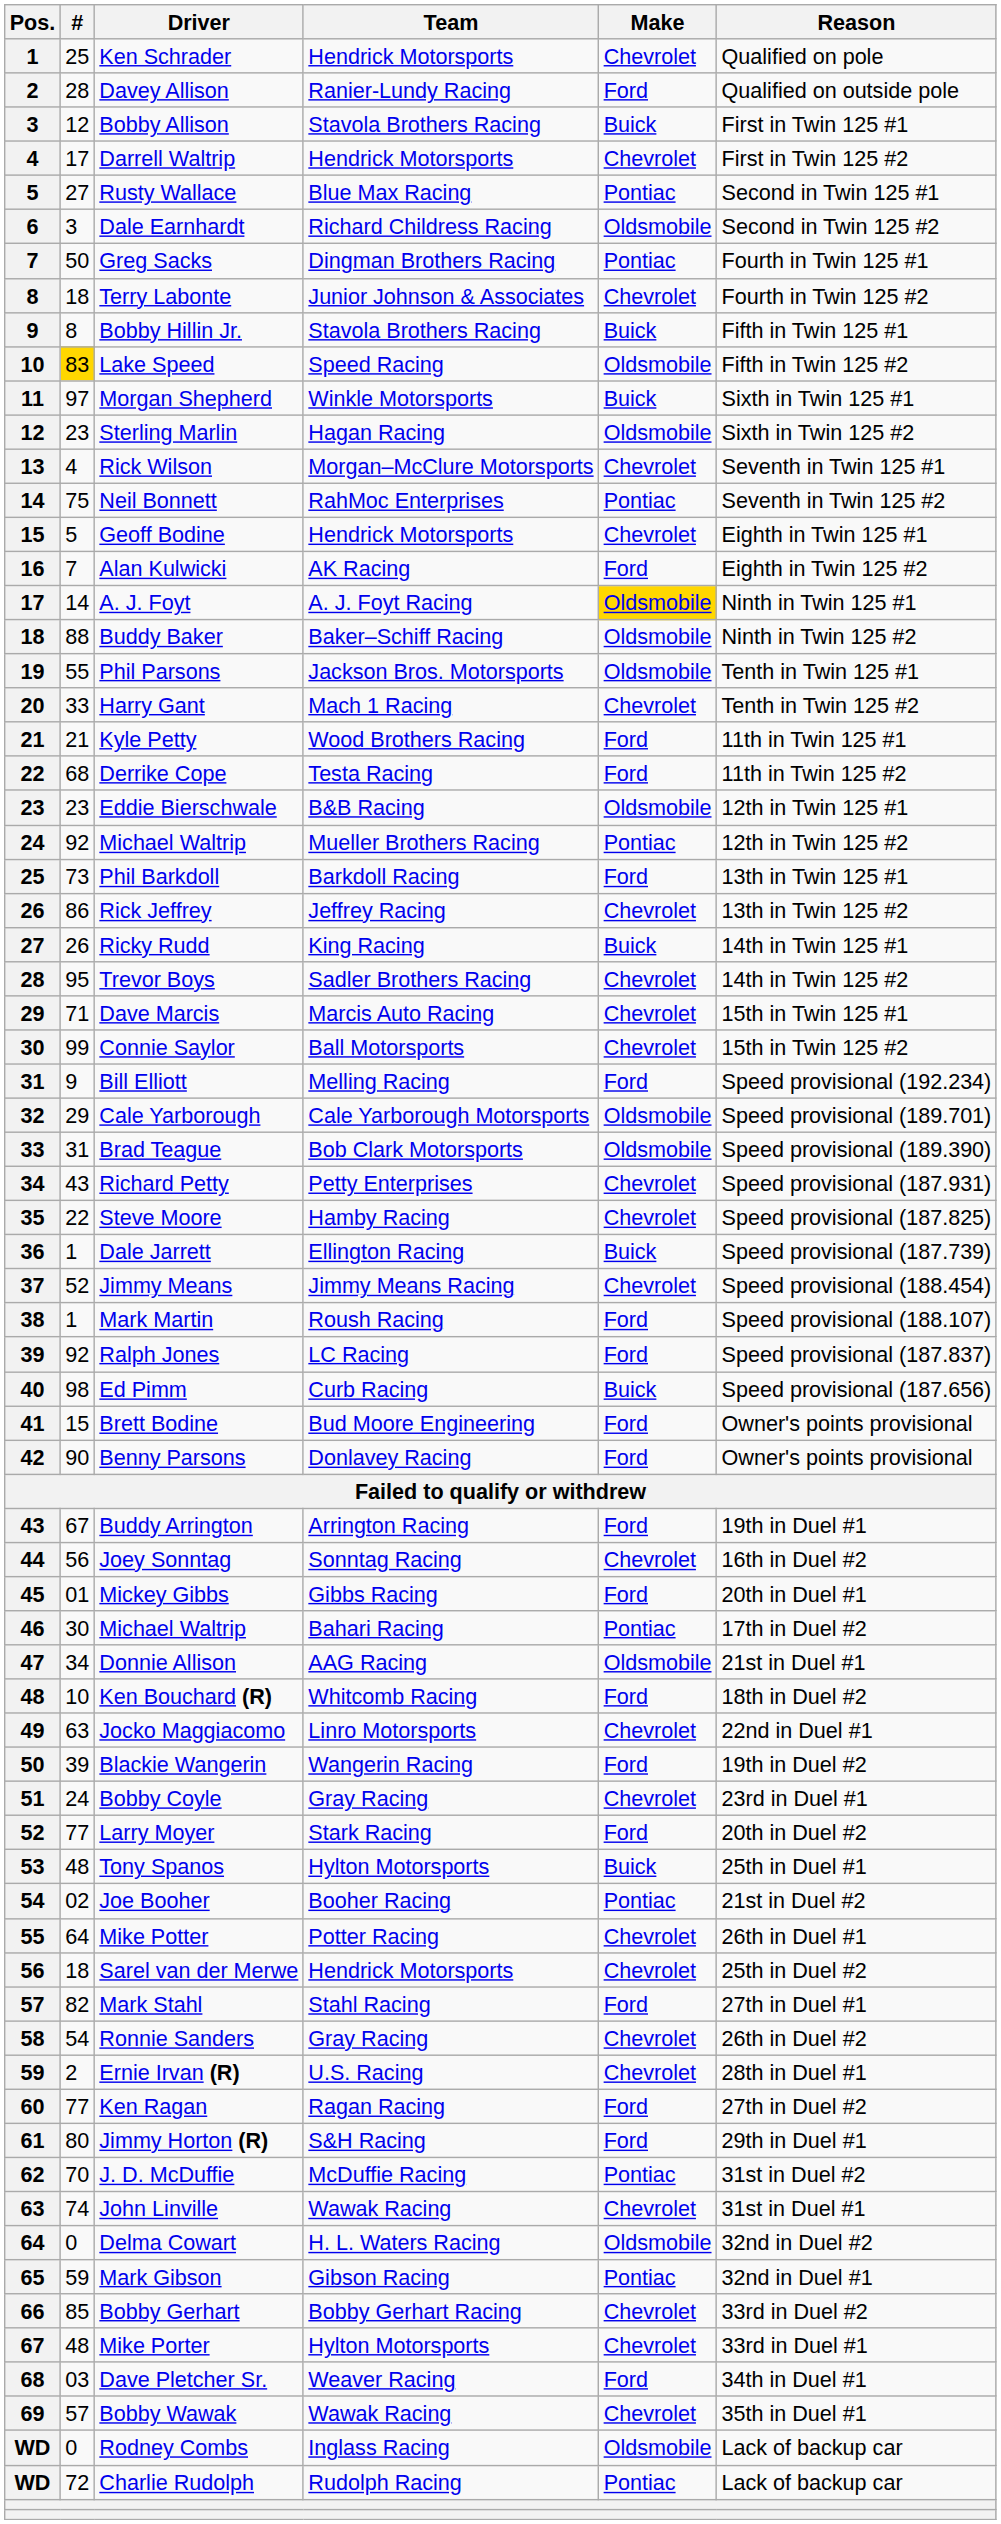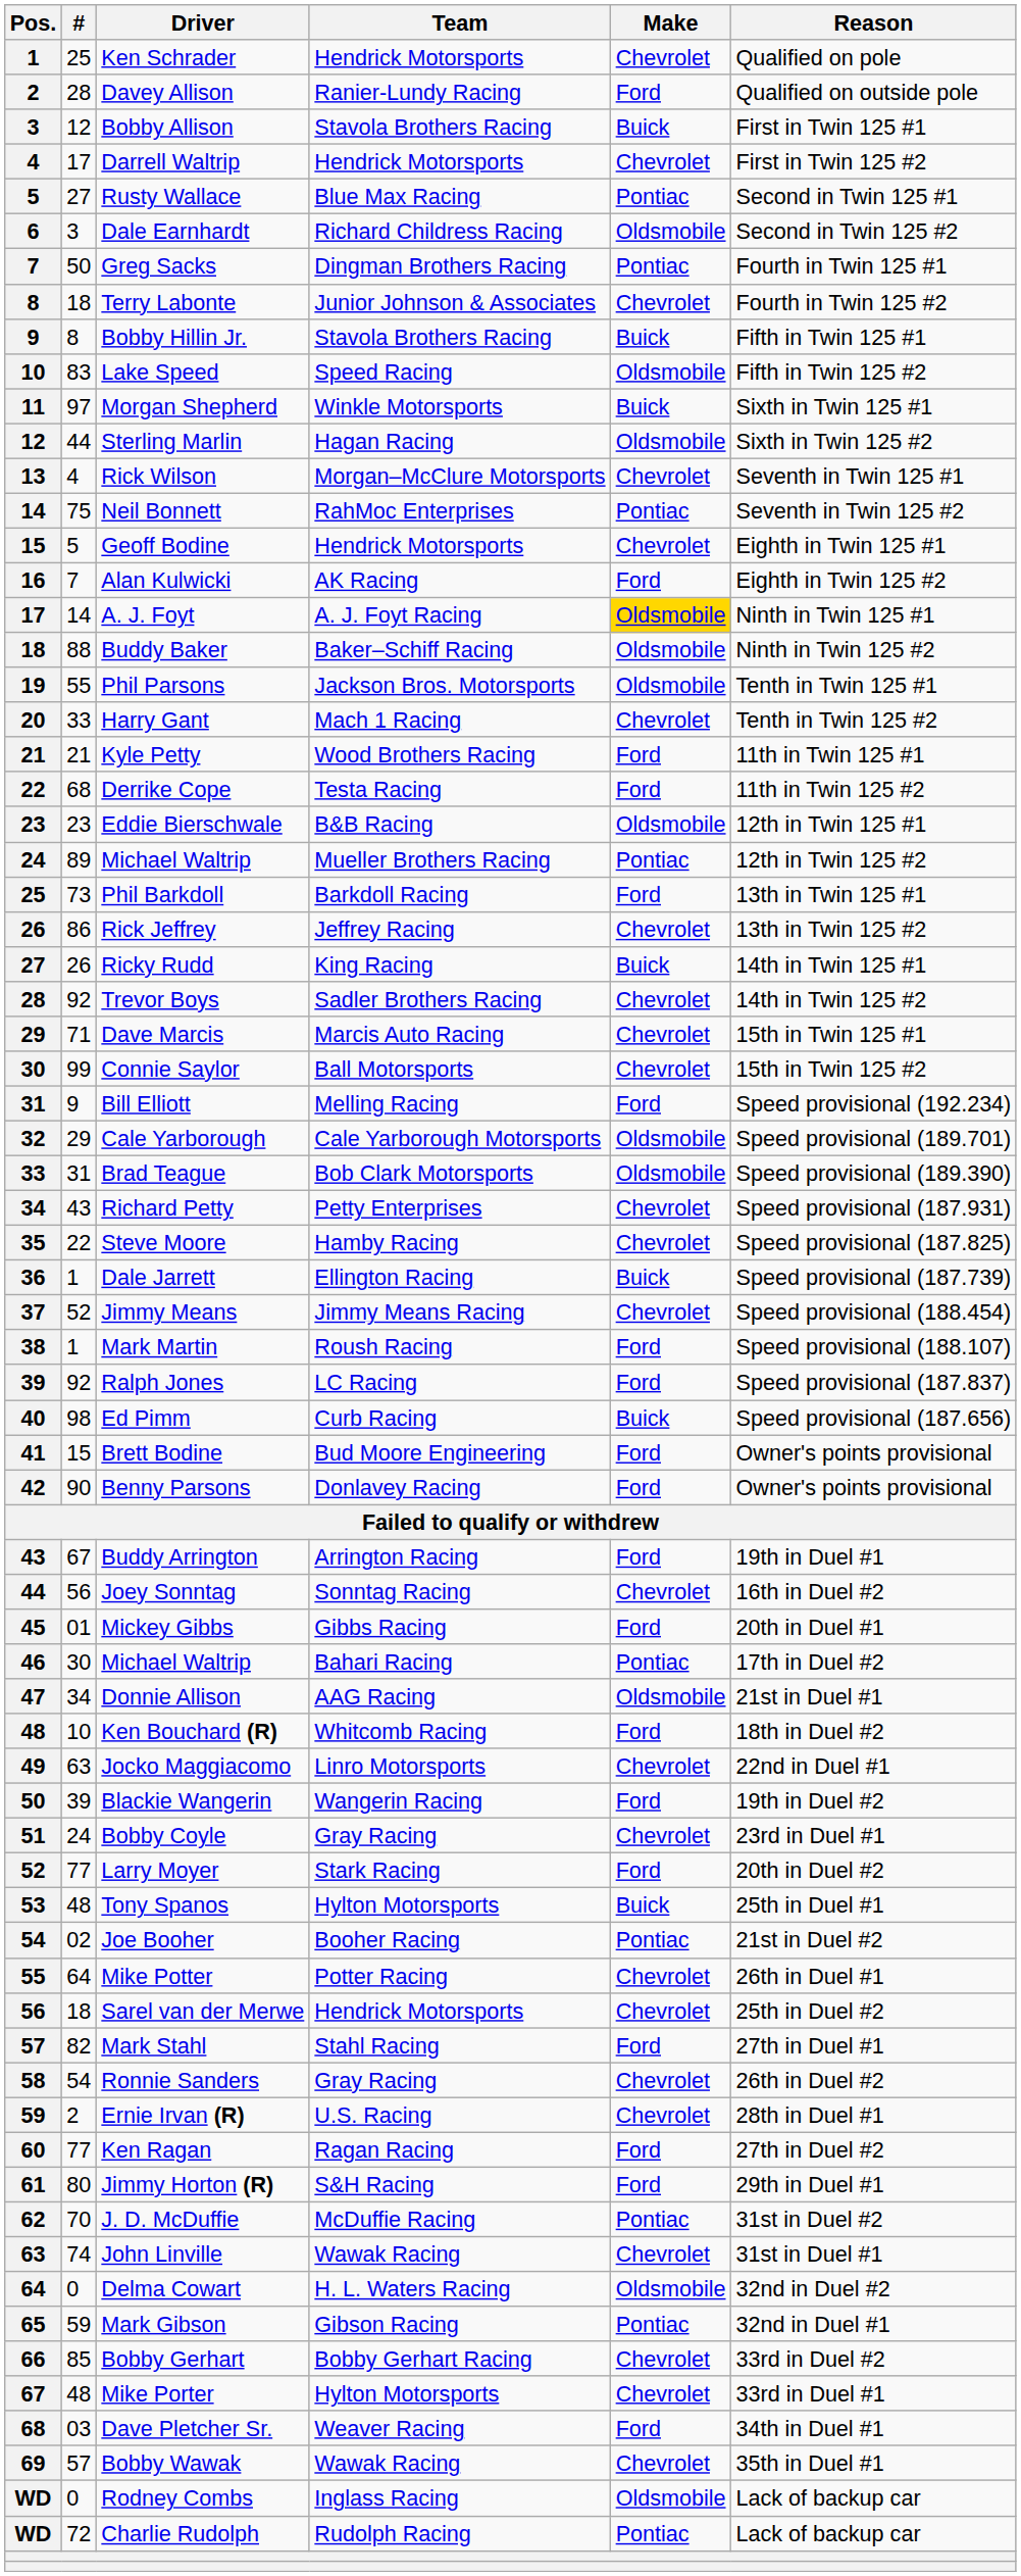Lake Speed | #: gold background -> no background
Sterling Marlin | #: 23 -> 44
Michael Waltrip / Mueller Brothers Racing | #: 92 -> 89
Trevor Boys | #: 95 -> 92
